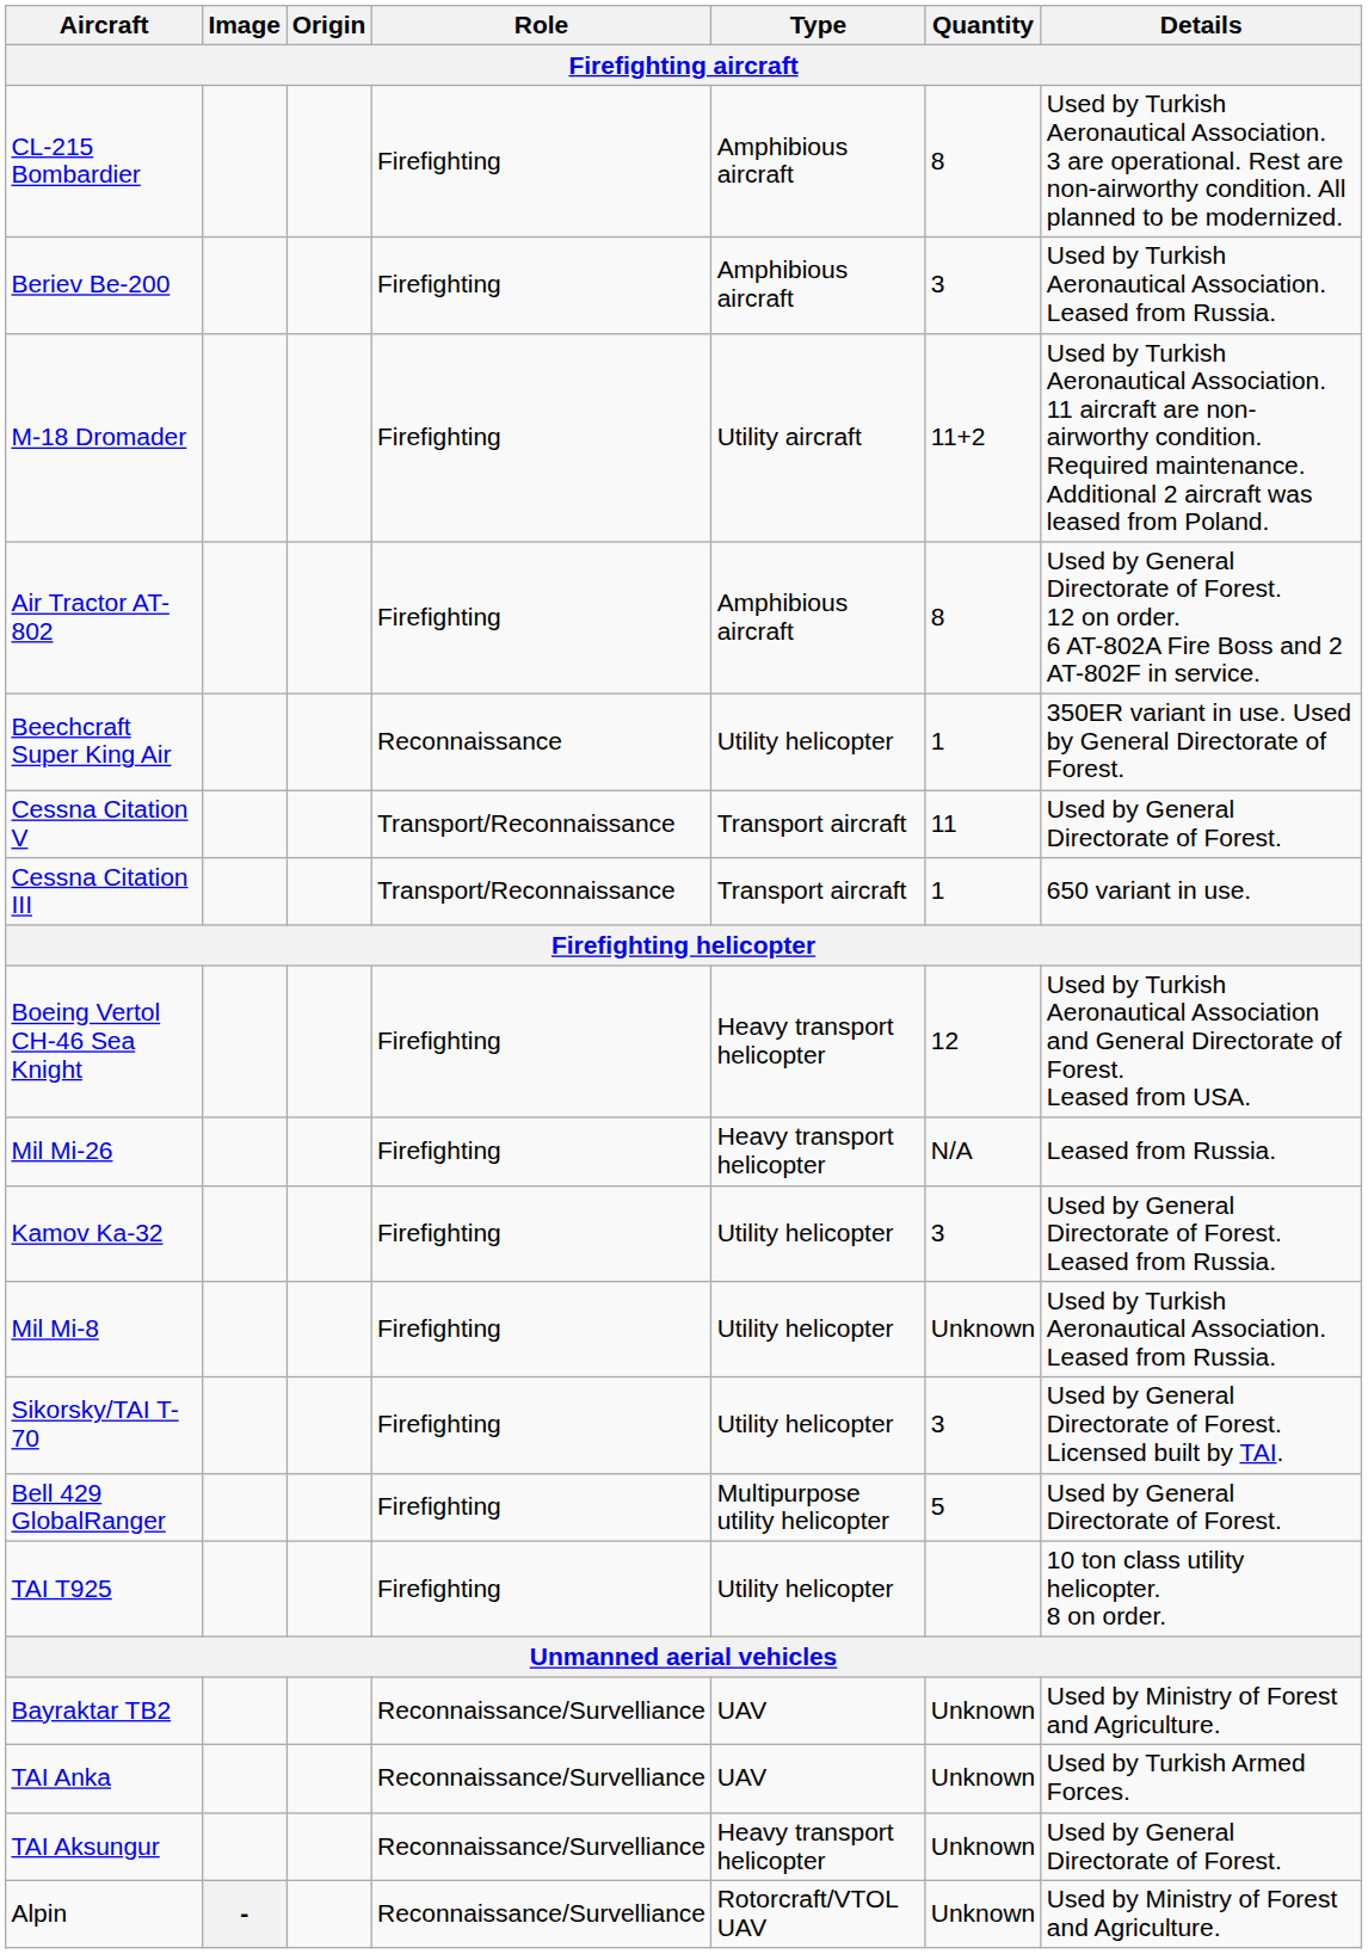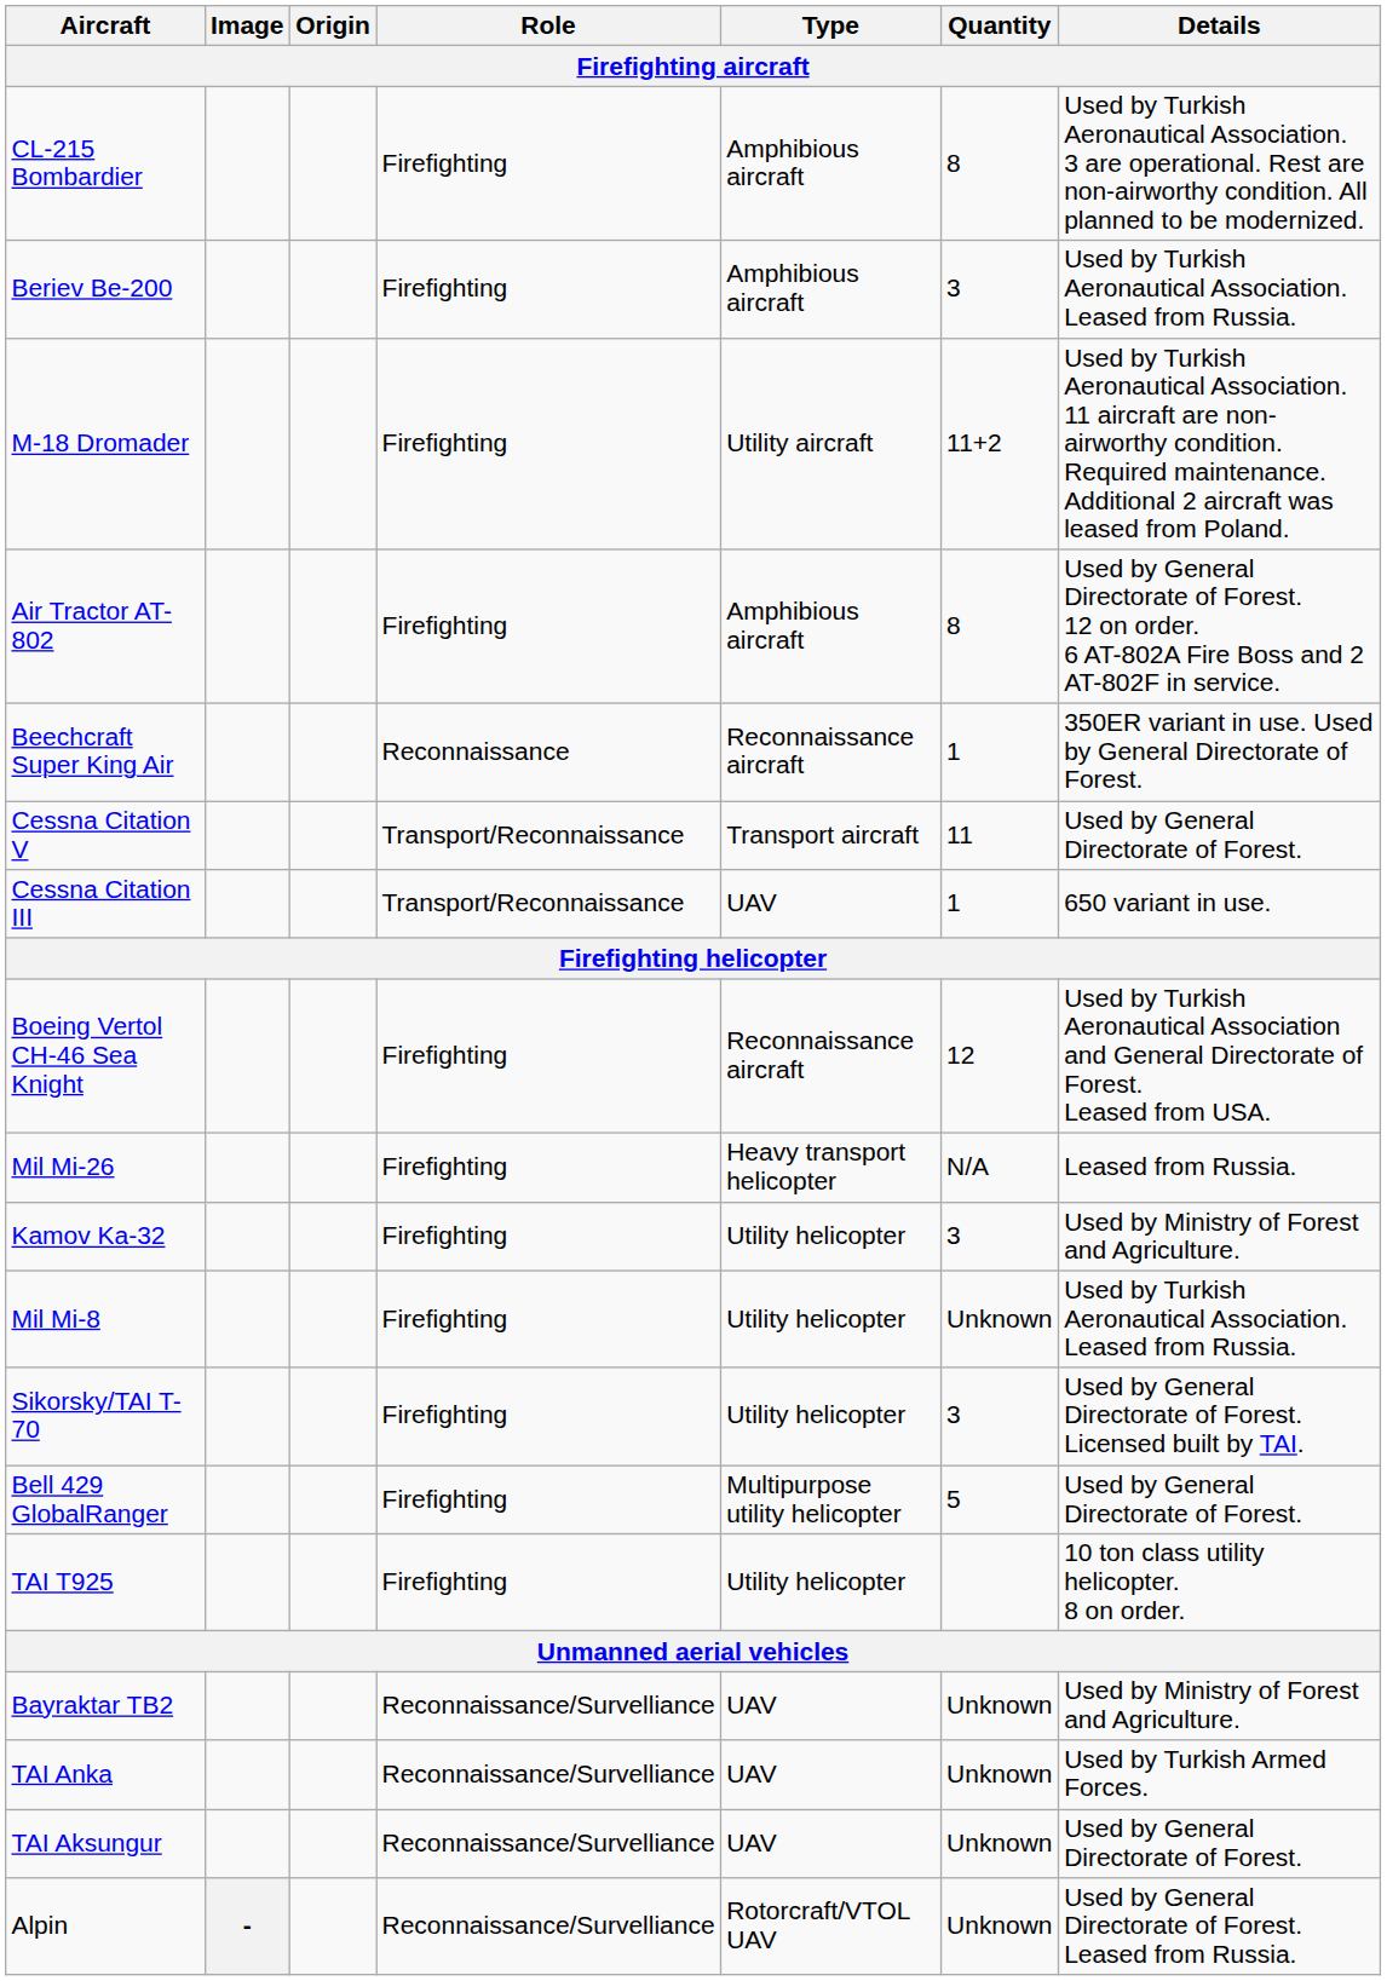Beechcraft Super King Air | Type: Utility helicopter -> Reconnaissance aircraft
Cessna Citation III | Type: Transport aircraft -> UAV
Boeing Vertol CH-46 Sea Knight | Type: Heavy transport helicopter -> Reconnaissance aircraft
Kamov Ka-32 | Details: Used by General Directorate of Forest. Leased from Russia. -> Used by Ministry of Forest and Agriculture.
TAI Aksungur | Type: Heavy transport helicopter -> UAV
Alpin | Details: Used by Ministry of Forest and Agriculture. -> Used by General Directorate of Forest. Leased from Russia.
